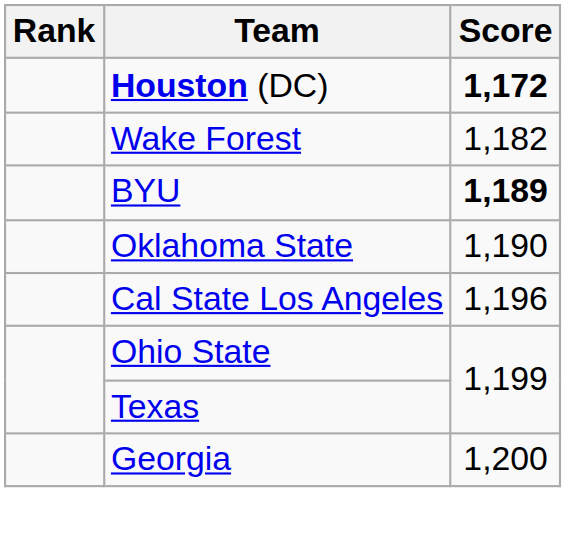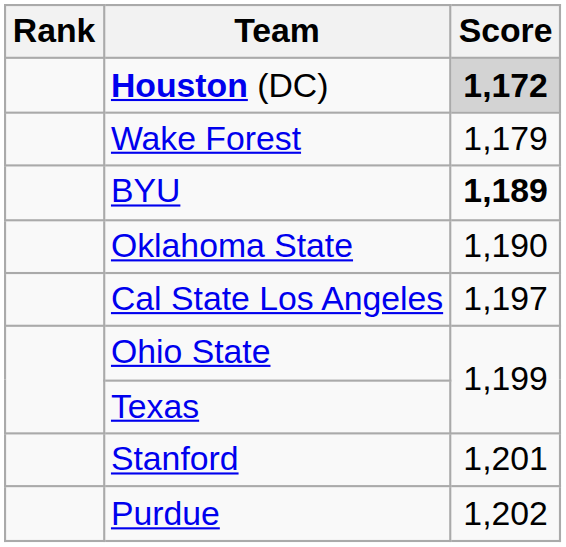Houston (DC) | Score: no background -> lightgrey background
Wake Forest | Score: 1,182 -> 1,179
Cal State Los Angeles | Score: 1,196 -> 1,197
- row: Georgia | 1,200
+ row: Stanford | 1,201
+ row: Purdue | 1,202
